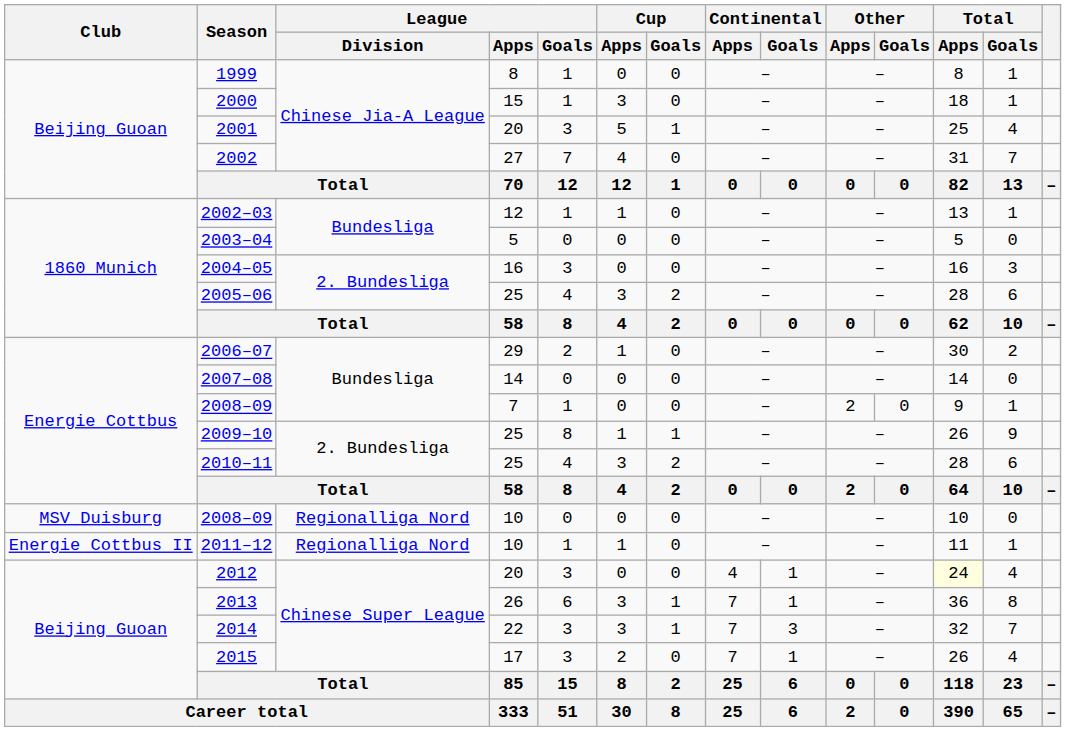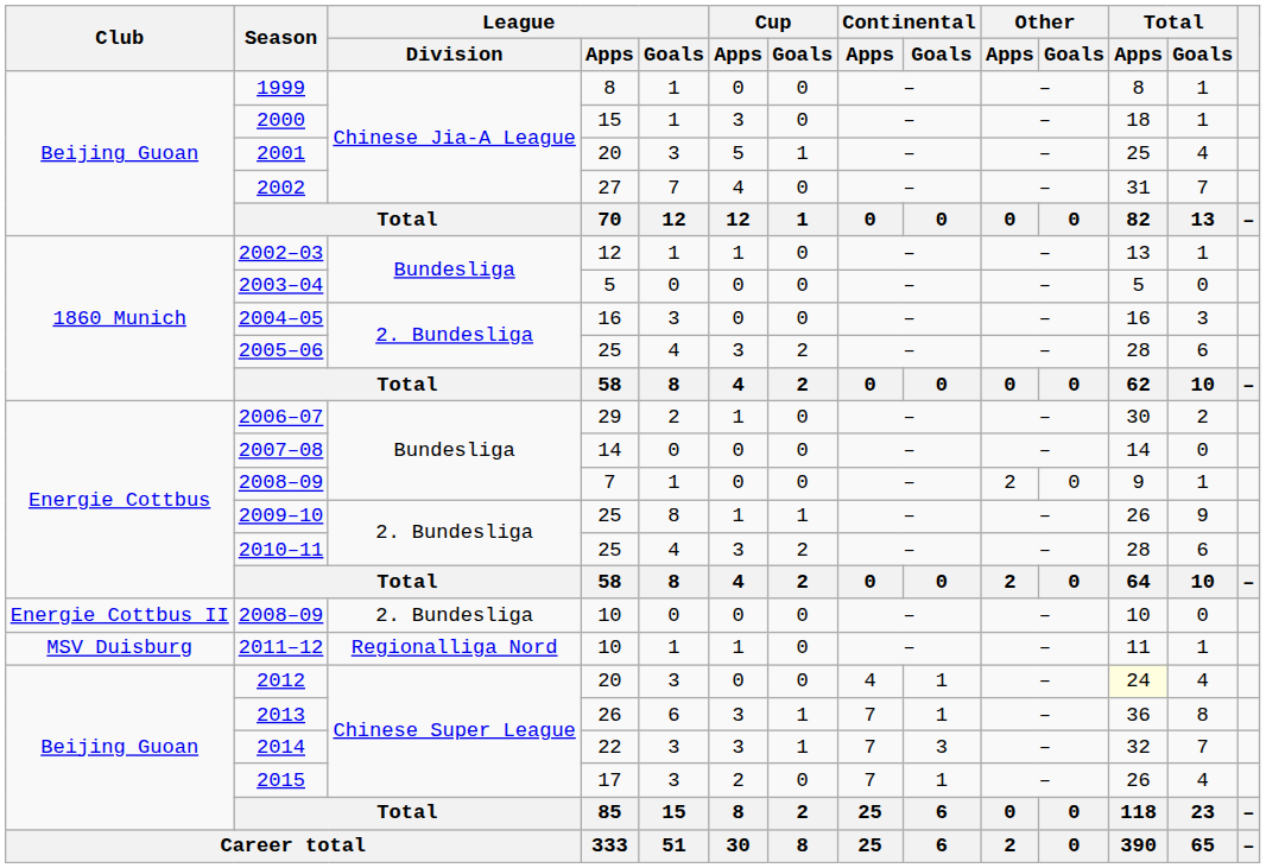2008–09 / 10 | Club: MSV Duisburg -> Energie Cottbus II
2008–09 / 10 | League / Division: Regionalliga Nord -> 2. Bundesliga
2011–12 | Club: Energie Cottbus II -> MSV Duisburg
